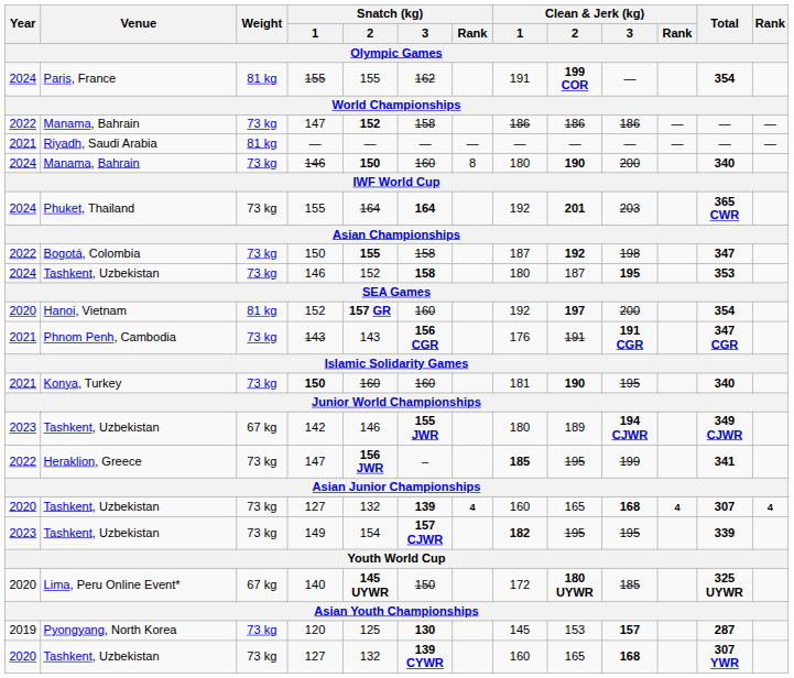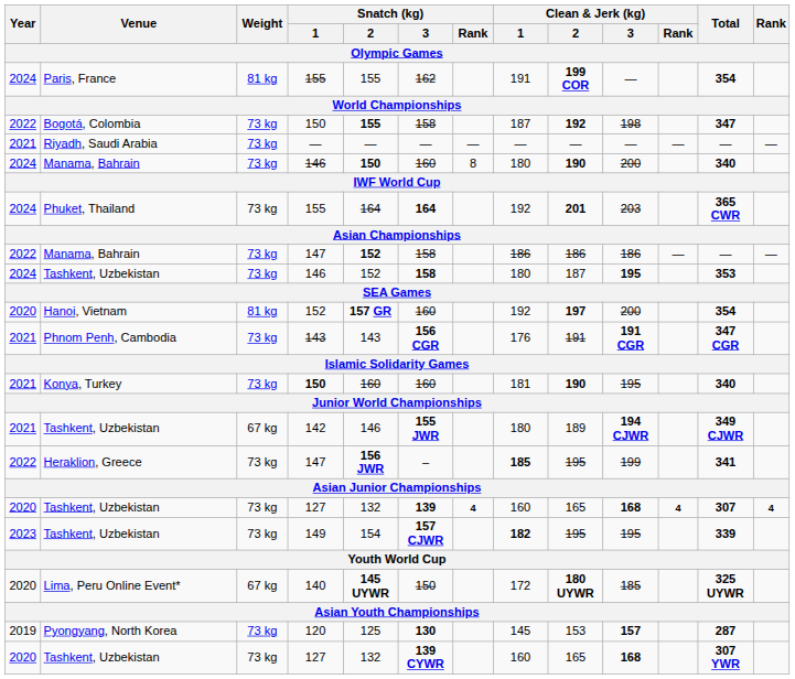rows swapped: Bogotá, Colombia <-> Manama, Bahrain / 147
Riyadh, Saudi Arabia | Weight: 81 kg -> 73 kg
Tashkent, Uzbekistan / 142 | Year: 2023 -> 2021
